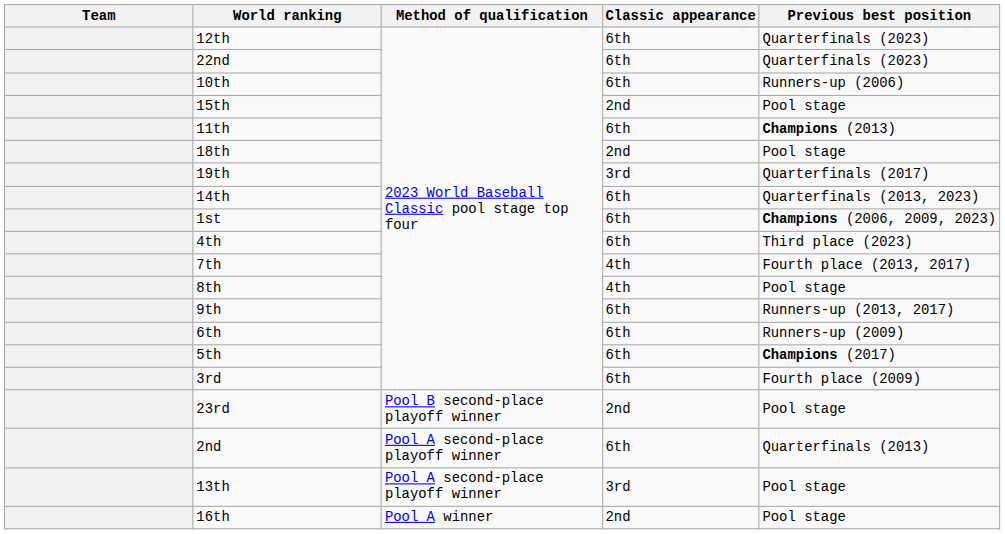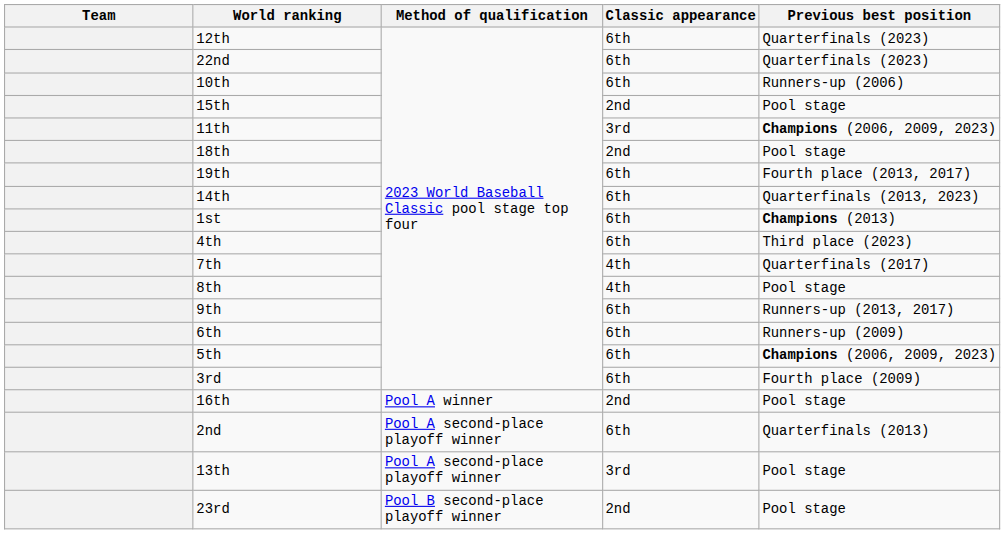11th | Classic appearance: 6th -> 3rd
11th | Previous best position: Champions (2013) -> Champions (2006, 2009, 2023)
19th | Classic appearance: 3rd -> 6th
19th | Previous best position: Quarterfinals (2017) -> Fourth place (2013, 2017)
1st | Previous best position: Champions (2006, 2009, 2023) -> Champions (2013)
7th | Previous best position: Fourth place (2013, 2017) -> Quarterfinals (2017)
5th | Previous best position: Champions (2017) -> Champions (2006, 2009, 2023)
rows swapped: 16th <-> 23rd
